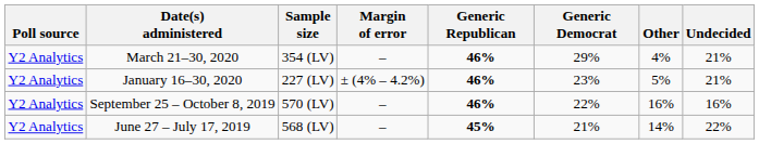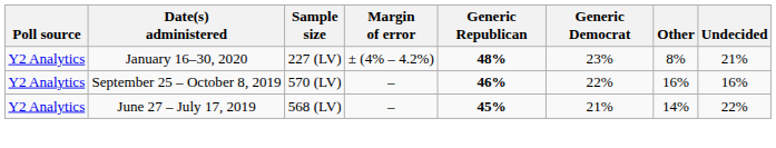- row: Y2 Analytics | March 21–30, 2020 | 354 (LV) | – | 46% | 29% | 4% | 21%
January 16–30, 2020 | Generic Republican: 46% -> 48%
January 16–30, 2020 | Other: 5% -> 8%
